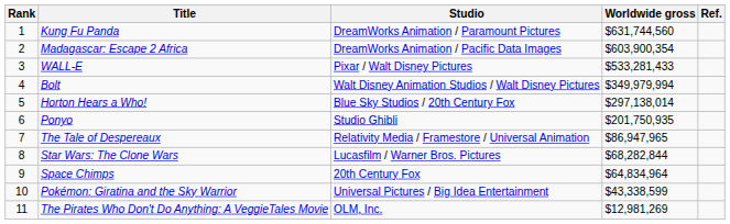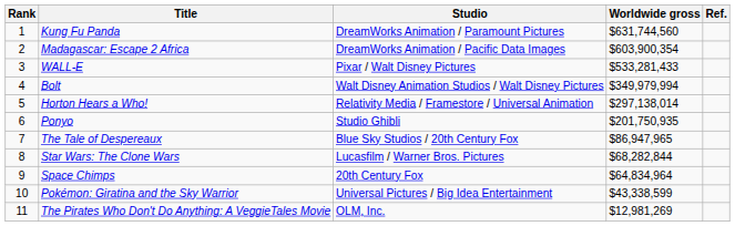Horton Hears a Who! | Studio: Blue Sky Studios / 20th Century Fox -> Relativity Media / Framestore / Universal Animation
The Tale of Despereaux | Studio: Relativity Media / Framestore / Universal Animation -> Blue Sky Studios / 20th Century Fox
